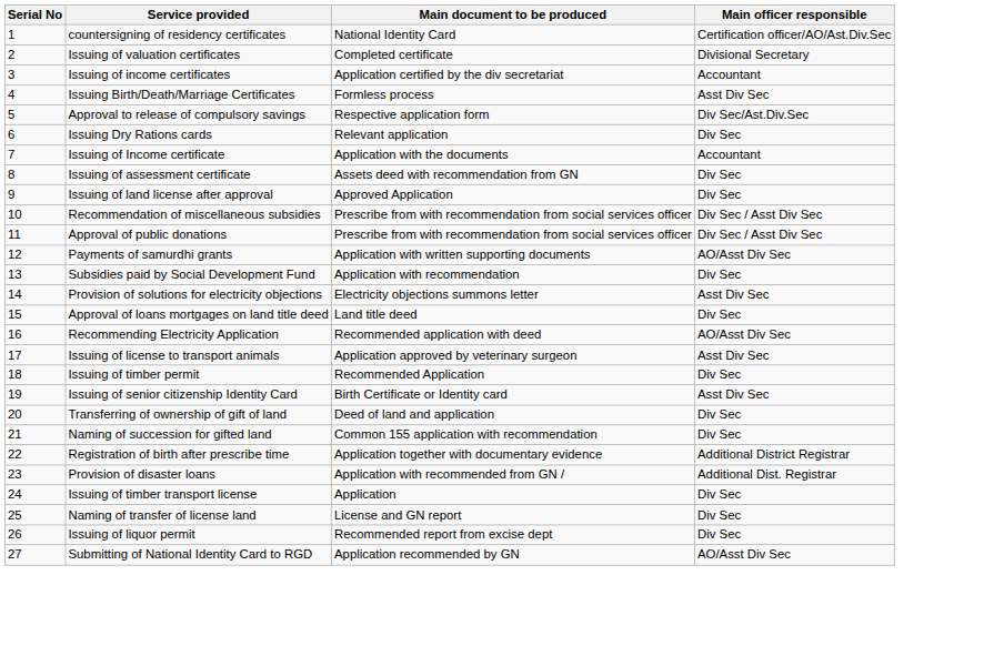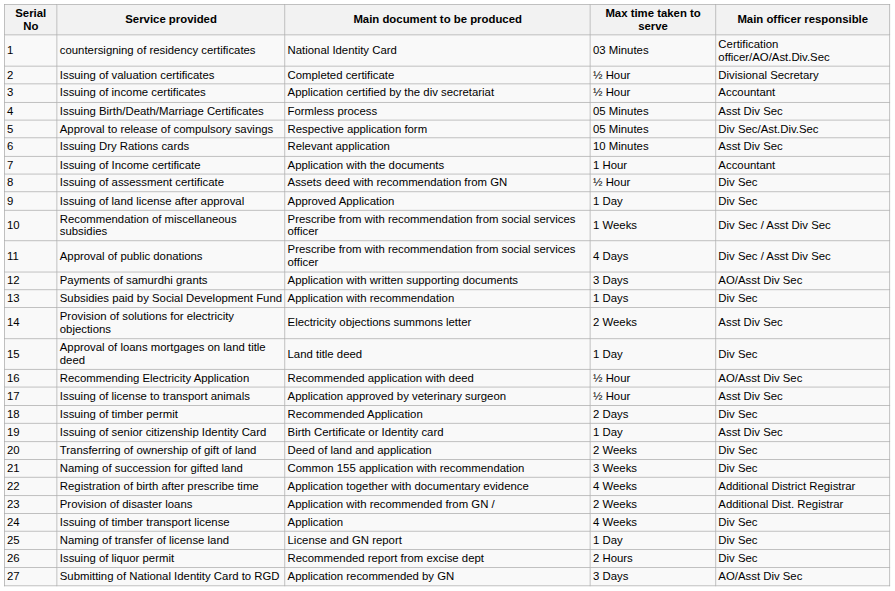+ column: Max time taken to serve | 03 Minutes | ½ Hour | ½ Hour | 05 Minutes | 05 Minutes | 10 Minutes | 1 Hour | ½ Hour | 1 Day | 1 Weeks | 4 Days | 3 Days | 1 Days | 2 Weeks | 1 Day | ½ Hour | ½ Hour | 2 Days | 1 Day | 2 Weeks | 3 Weeks | 4 Weeks | 2 Weeks | 4 Weeks | 1 Day | 2 Hours | 3 Days
Issuing Dry Rations cards | Main officer responsible: Div Sec -> Asst Div Sec
